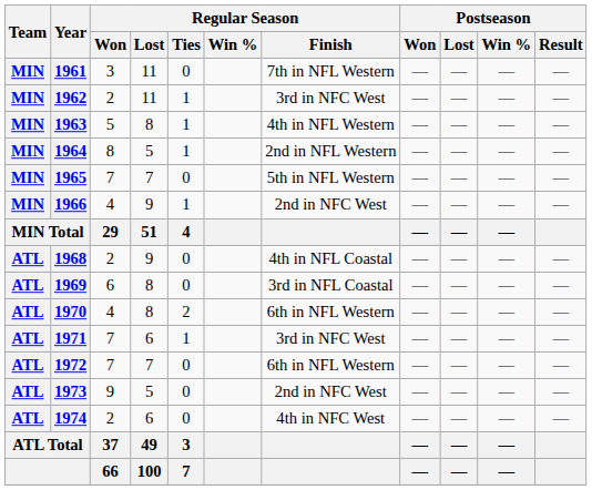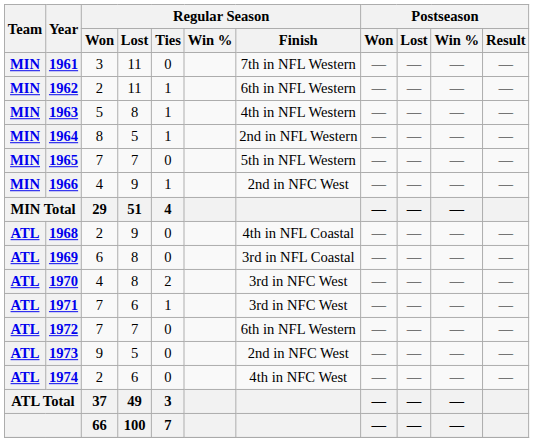1962 | Regular Season / Finish: 3rd in NFC West -> 6th in NFL Western
1970 | Regular Season / Finish: 6th in NFL Western -> 3rd in NFC West
